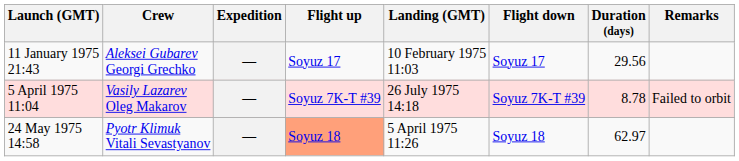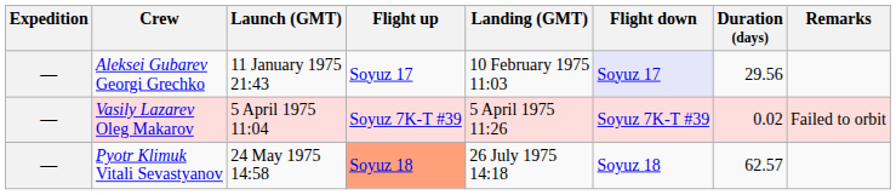columns swapped: Expedition <-> Launch (GMT)
Aleksei Gubarev Georgi Grechko | Flight down: no background -> lavender background
Vasily Lazarev Oleg Makarov | Landing (GMT): 26 July 1975 14:18 -> 5 April 1975 11:26
Vasily Lazarev Oleg Makarov | Duration (days): 8.78 -> 0.02
Pyotr Klimuk Vitali Sevastyanov | Landing (GMT): 5 April 1975 11:26 -> 26 July 1975 14:18
Pyotr Klimuk Vitali Sevastyanov | Duration (days): 62.97 -> 62.57
